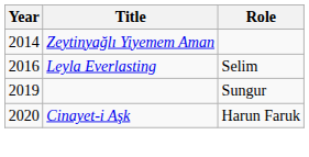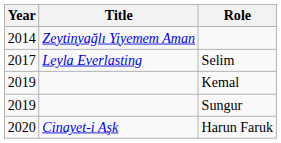Selim | Year: 2016 -> 2017
+ row: 2019 | Kemal
